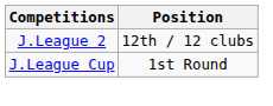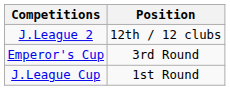+ row: Emperor's Cup | 3rd Round
